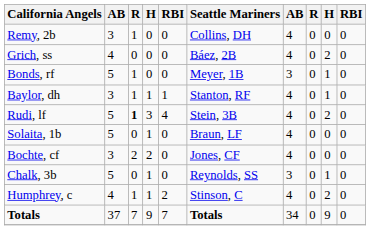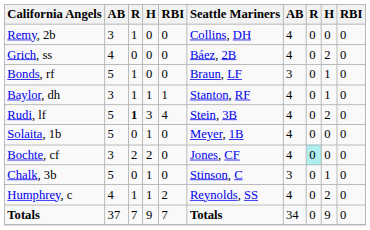Bonds, rf | Seattle Mariners: Meyer, 1B -> Braun, LF
Solaita, 1b | Seattle Mariners: Braun, LF -> Meyer, 1B
Bochte, cf | column 8: no background -> paleturquoise background
Chalk, 3b | Seattle Mariners: Reynolds, SS -> Stinson, C
Humphrey, c | Seattle Mariners: Stinson, C -> Reynolds, SS
